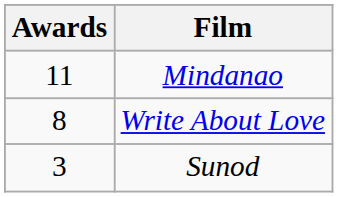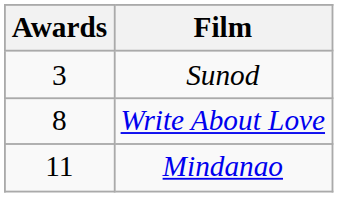rows swapped: Mindanao <-> Sunod
